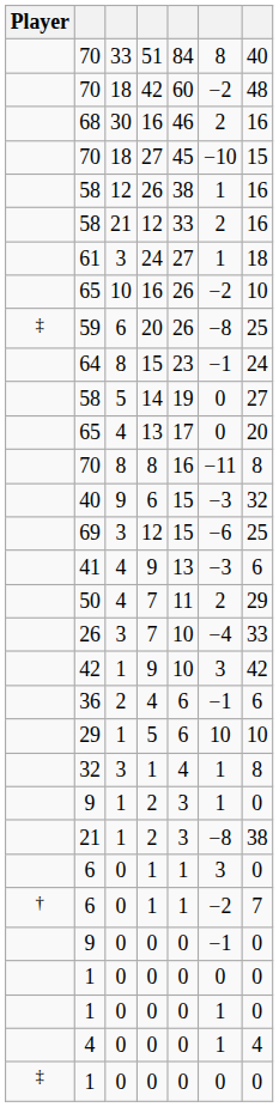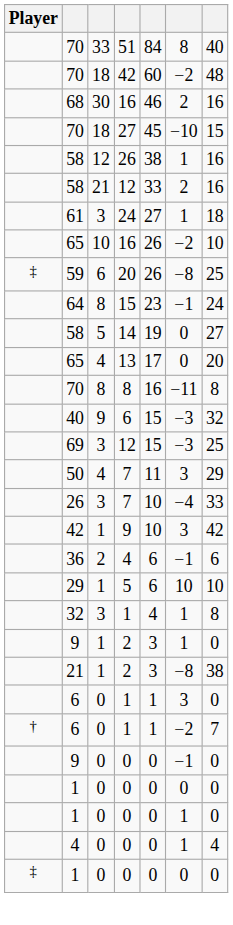69 | column 6: −6 -> −3
- row: 41 | 4 | 9 | 13 | −3 | 6
50 | column 6: 2 -> 3
